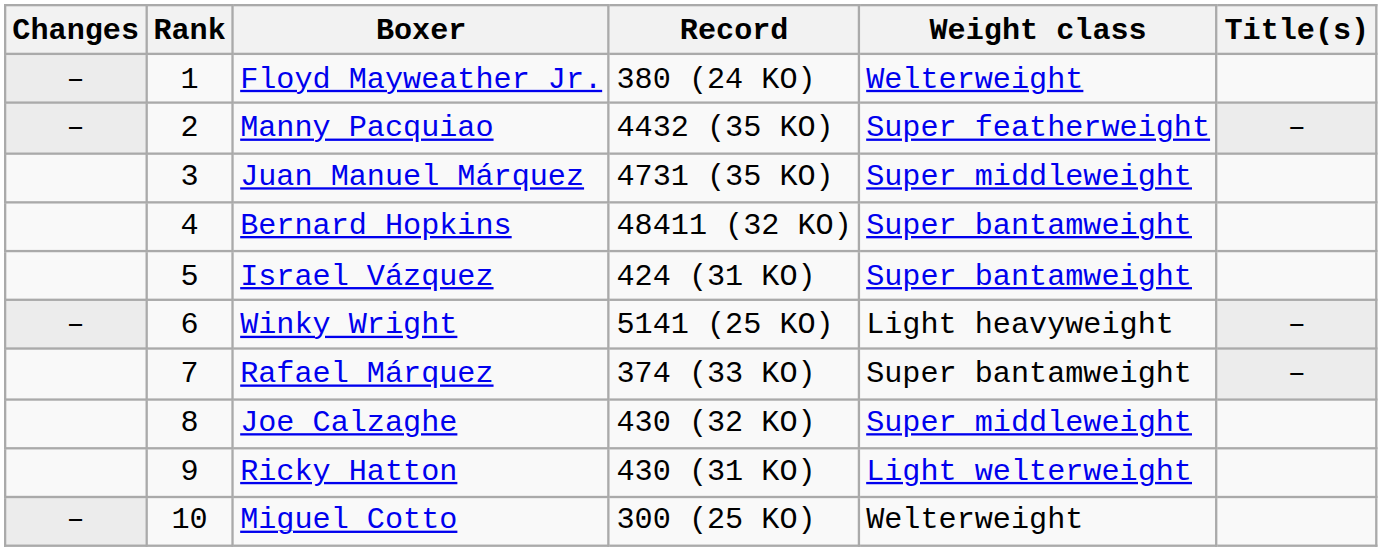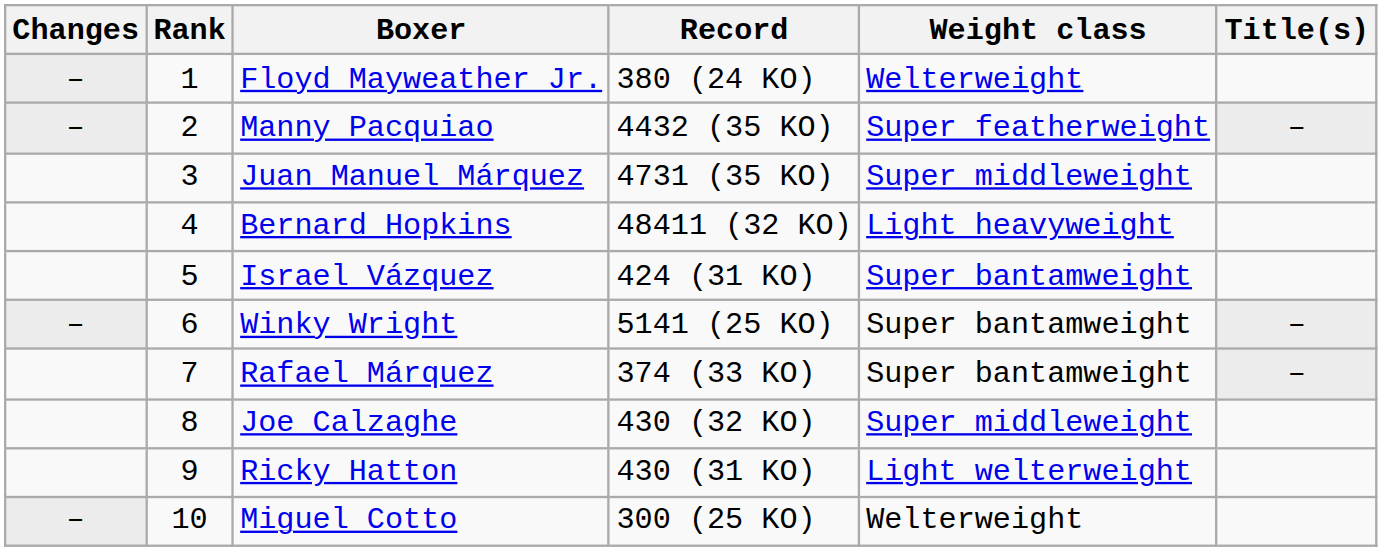Bernard Hopkins | Weight class: Super bantamweight -> Light heavyweight
Winky Wright | Weight class: Light heavyweight -> Super bantamweight
